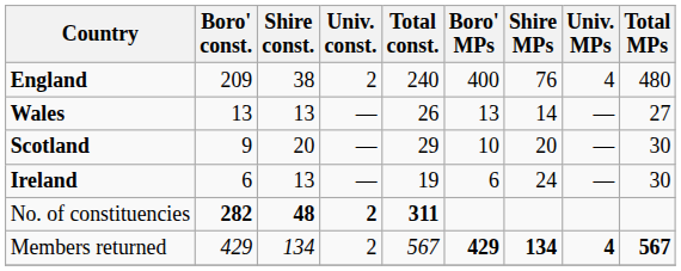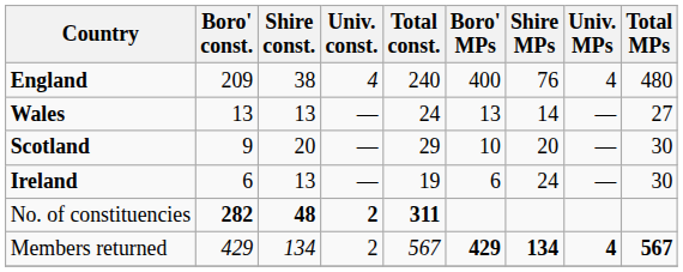England | Univ. const.: 2 -> 4
Wales | Total const.: 26 -> 24
